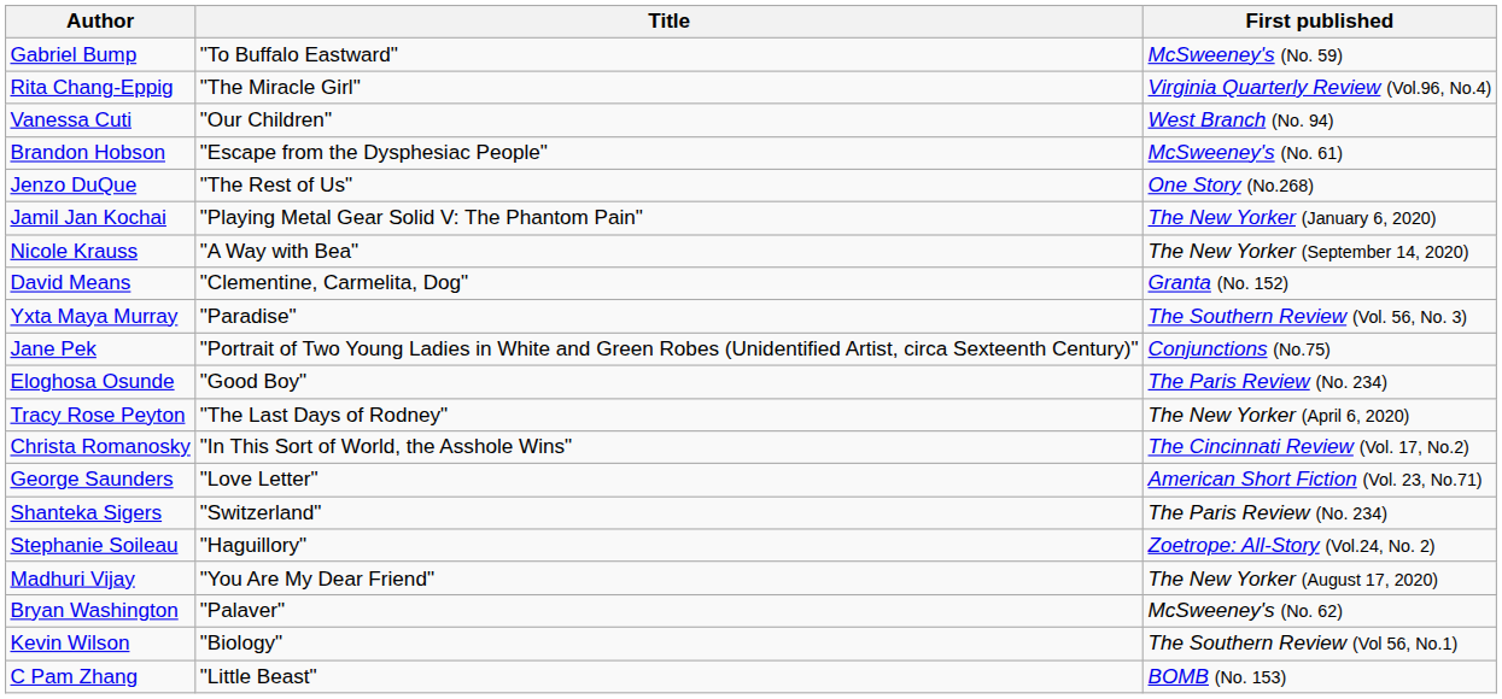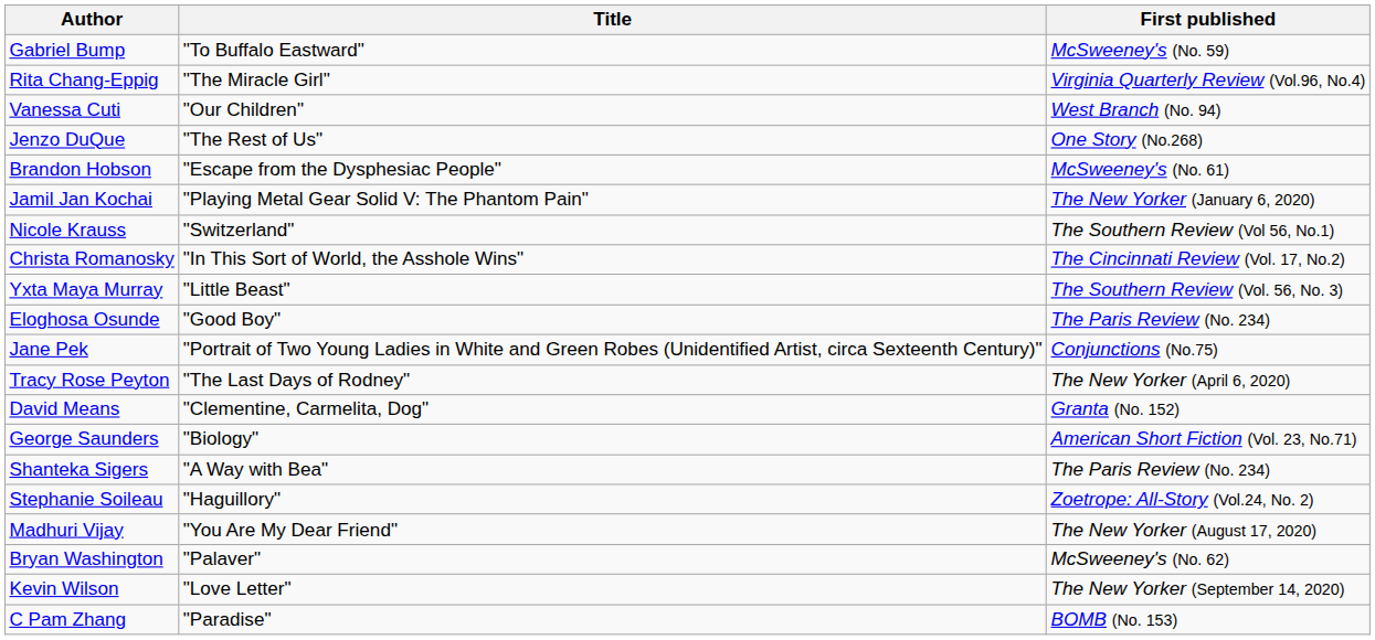rows swapped: Jenzo DuQue <-> Brandon Hobson
Nicole Krauss | Title: "A Way with Bea" -> "Switzerland"
Nicole Krauss | First published: The New Yorker (September 14, 2020) -> The Southern Review (Vol 56, No.1)
rows swapped: David Means <-> Christa Romanosky
Yxta Maya Murray | Title: "Paradise" -> "Little Beast"
rows swapped: Eloghosa Osunde <-> Jane Pek
George Saunders | Title: "Love Letter" -> "Biology"
Shanteka Sigers | Title: "Switzerland" -> "A Way with Bea"
Kevin Wilson | Title: "Biology" -> "Love Letter"
Kevin Wilson | First published: The Southern Review (Vol 56, No.1) -> The New Yorker (September 14, 2020)
C Pam Zhang | Title: "Little Beast" -> "Paradise"
